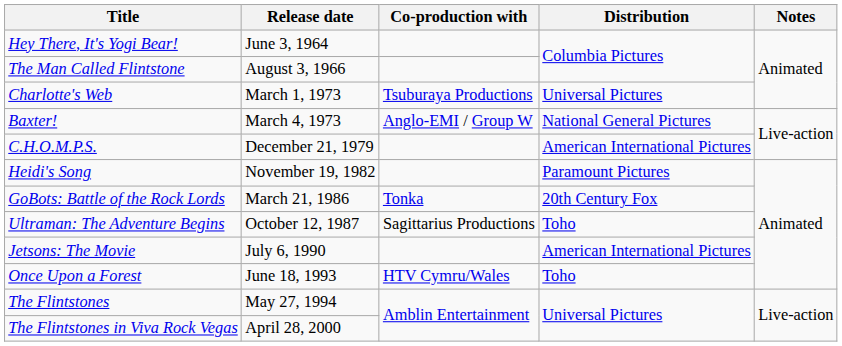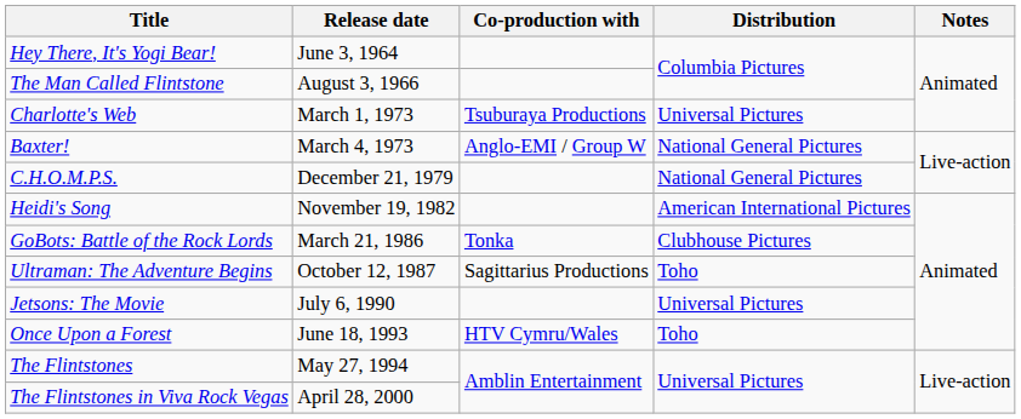C.H.O.M.P.S. | Distribution: American International Pictures -> National General Pictures
Heidi's Song | Distribution: Paramount Pictures -> American International Pictures
GoBots: Battle of the Rock Lords | Distribution: 20th Century Fox -> Clubhouse Pictures
Jetsons: The Movie | Distribution: American International Pictures -> Universal Pictures
